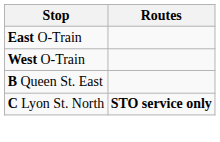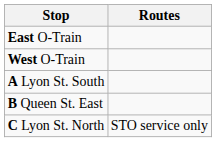+ row: A Lyon St. South
C Lyon St. North | Routes: bold -> normal
